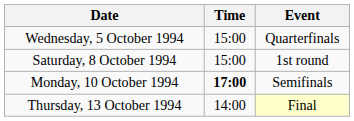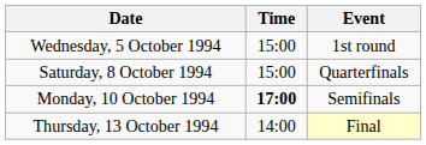Wednesday, 5 October 1994 | Event: Quarterfinals -> 1st round
Saturday, 8 October 1994 | Event: 1st round -> Quarterfinals
